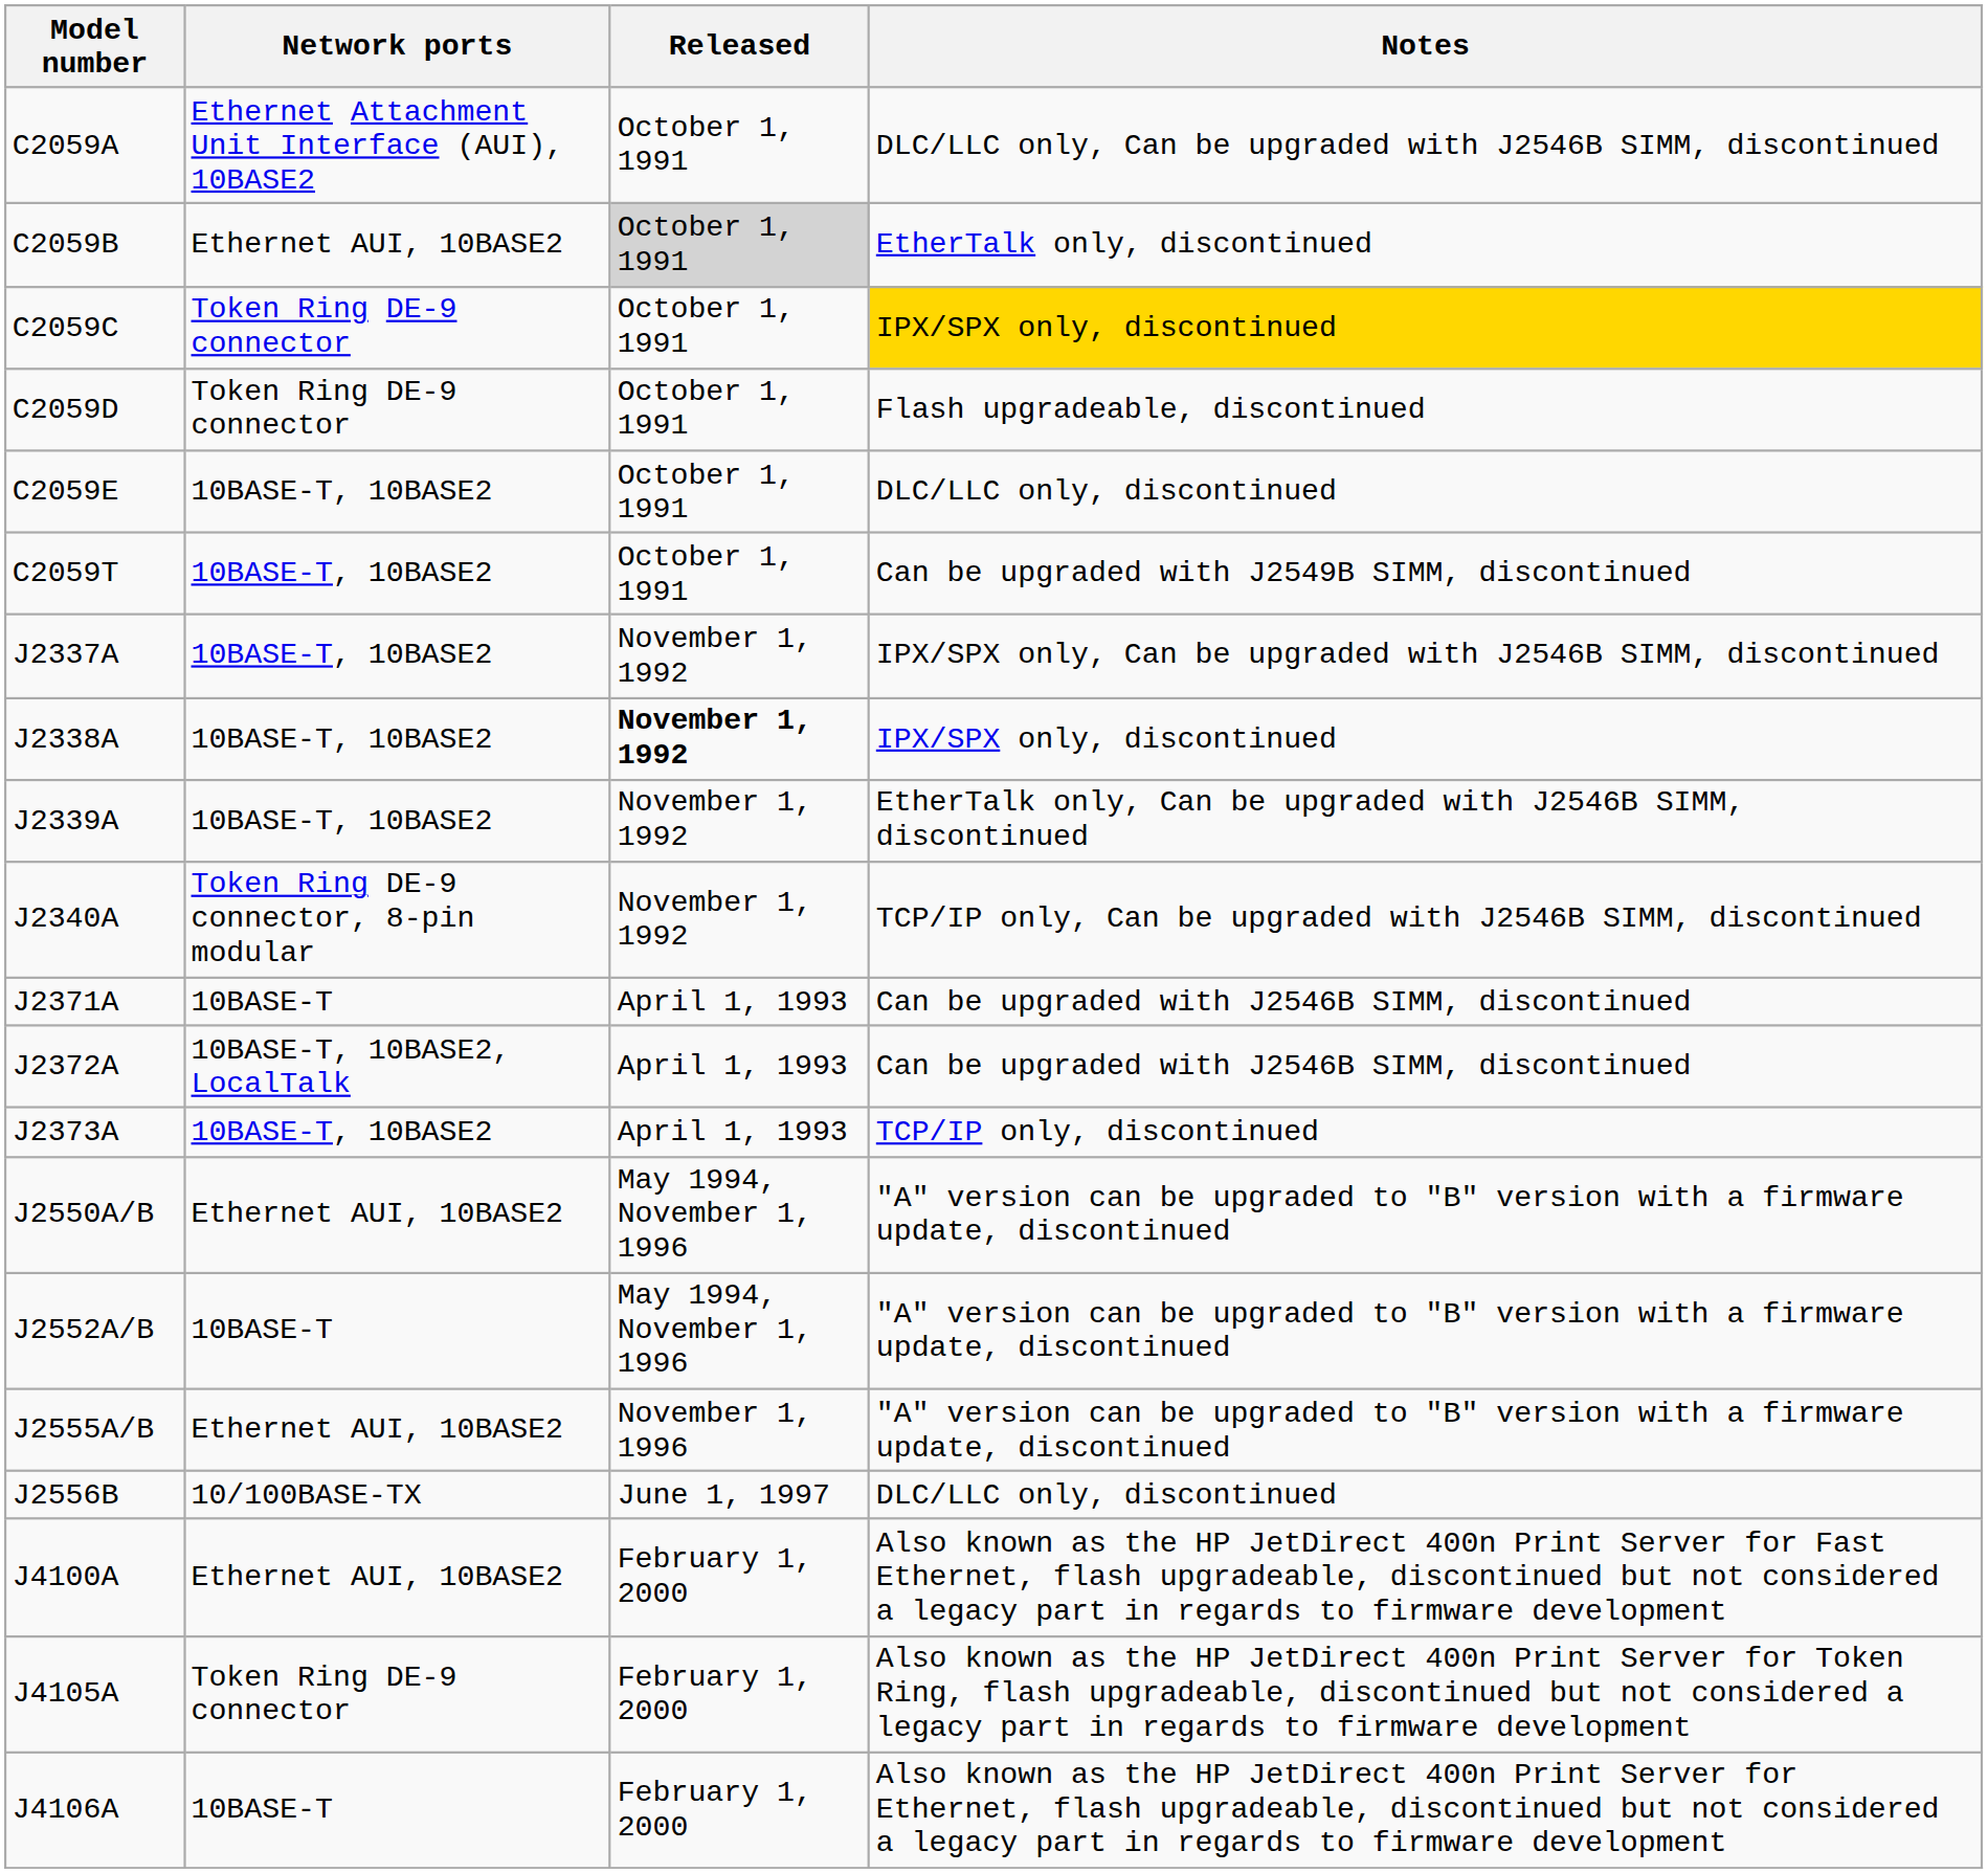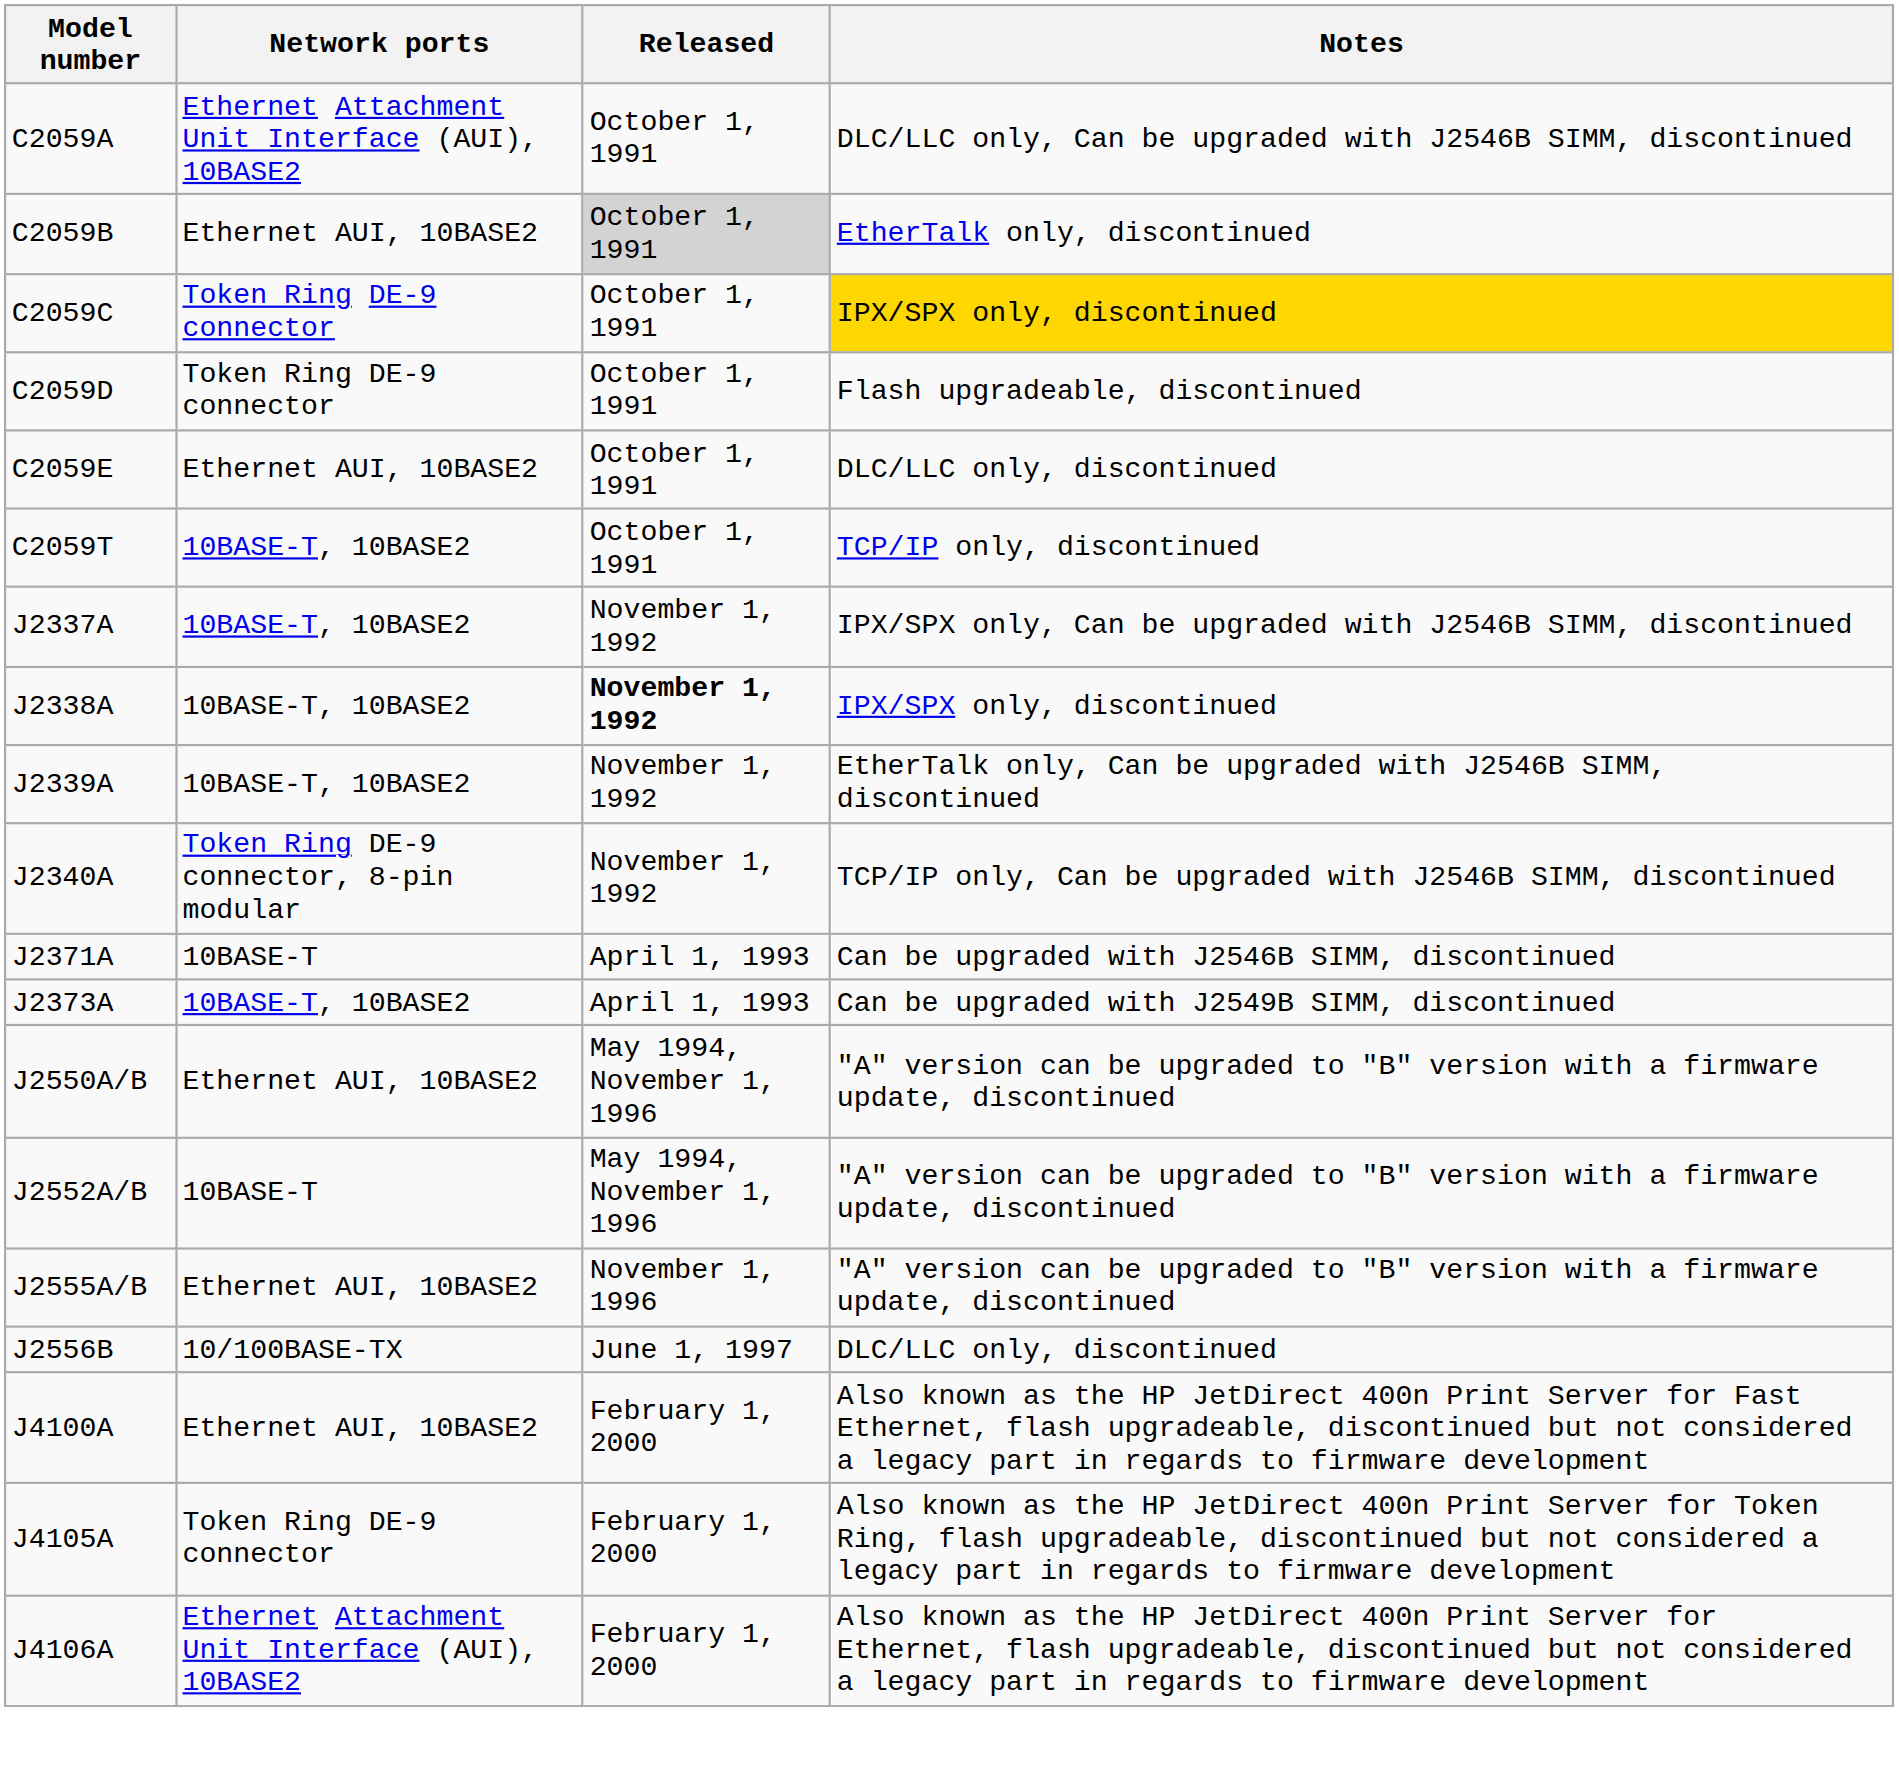C2059E | Network ports: 10BASE-T, 10BASE2 -> Ethernet AUI, 10BASE2
C2059T | Notes: Can be upgraded with J2549B SIMM, discontinued -> TCP/IP only, discontinued
- row: J2372A | 10BASE-T, 10BASE2, LocalTalk | April 1, 1993 | Can be upgraded with J2546B SIMM, discontinued
J2373A | Notes: TCP/IP only, discontinued -> Can be upgraded with J2549B SIMM, discontinued
J4106A | Network ports: 10BASE-T -> Ethernet Attachment Unit Interface (AUI), 10BASE2
